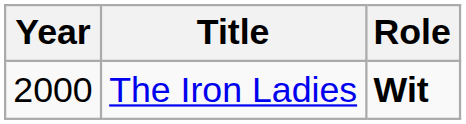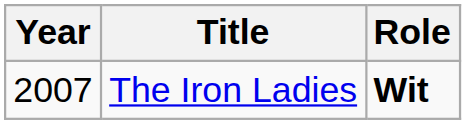The Iron Ladies | Year: 2000 -> 2007
